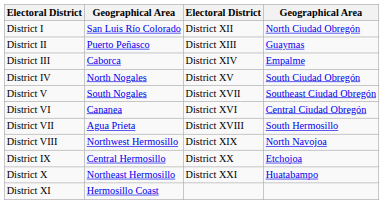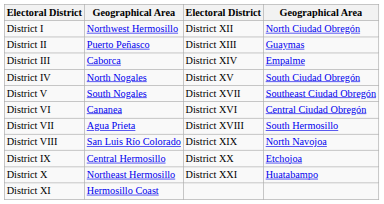District I | column 2: San Luis Río Colorado -> Northwest Hermosillo
District VIII | column 2: Northwest Hermosillo -> San Luis Río Colorado
